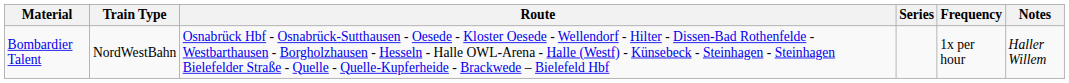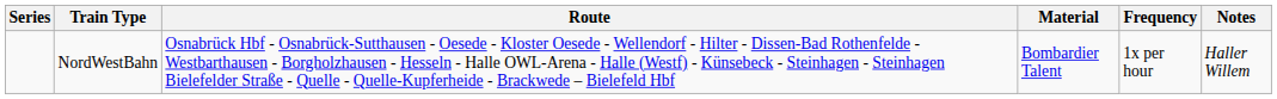columns swapped: Series <-> Material
